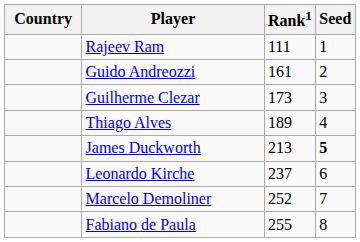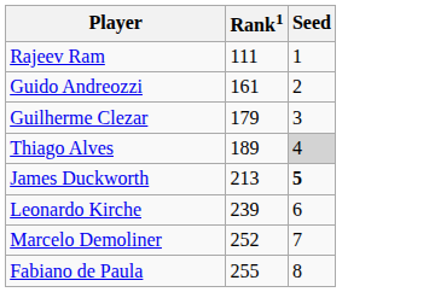- column: Country
Guilherme Clezar | Rank1: 173 -> 179
Thiago Alves | Seed: no background -> lightgrey background
Leonardo Kirche | Rank1: 237 -> 239
